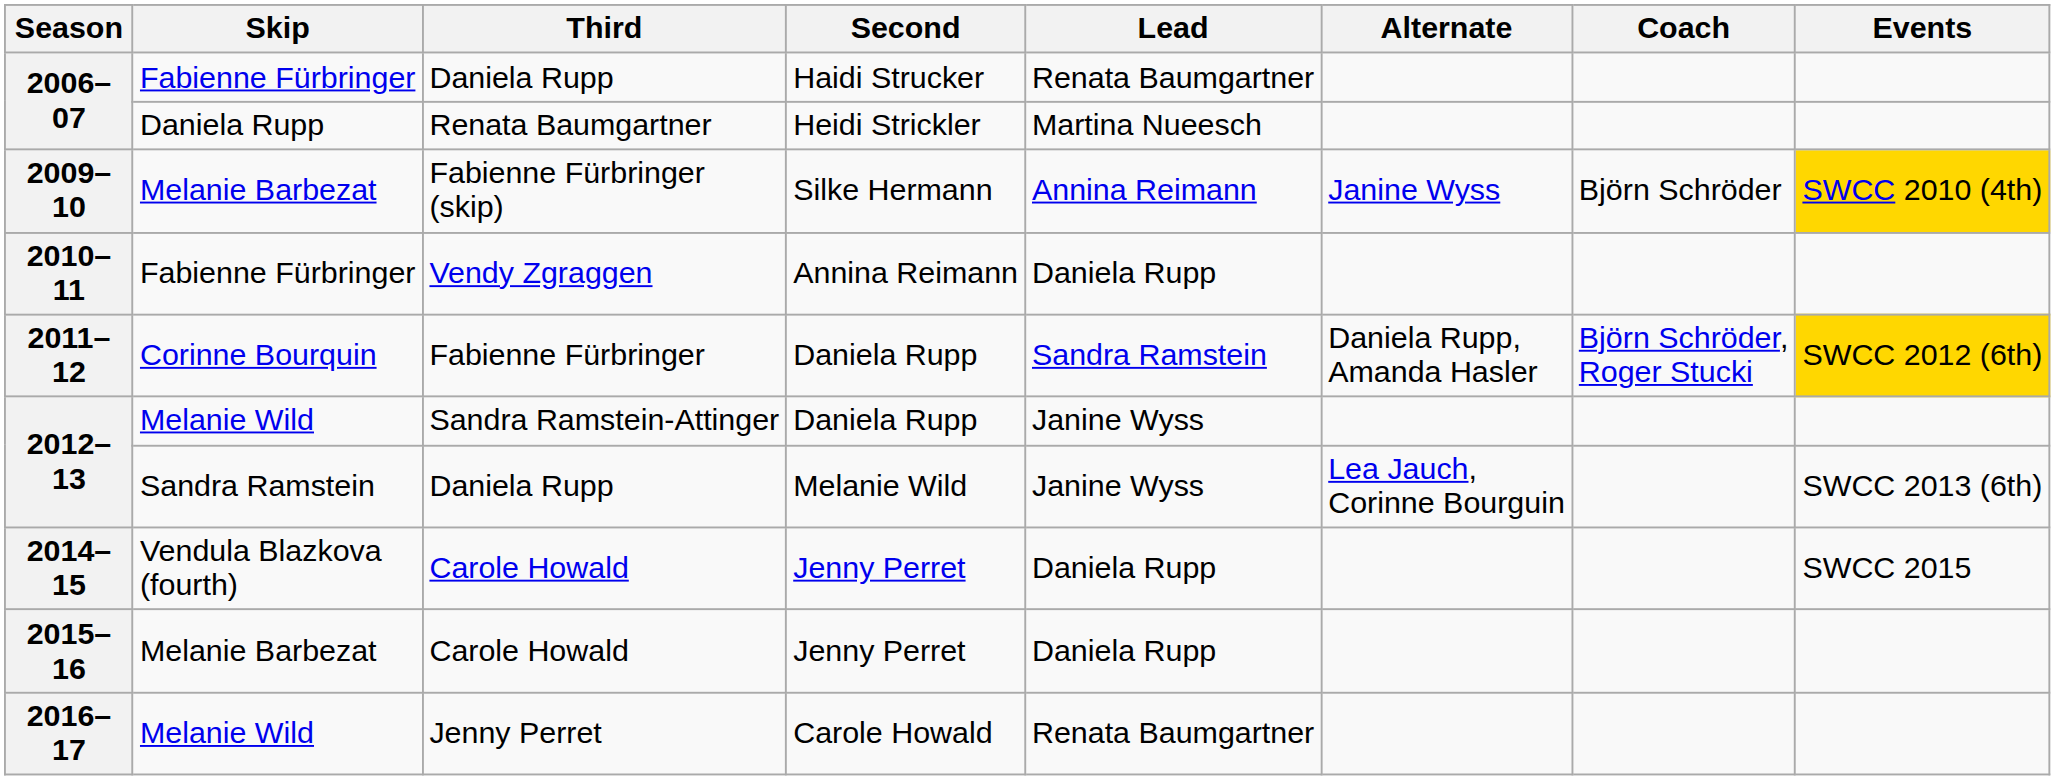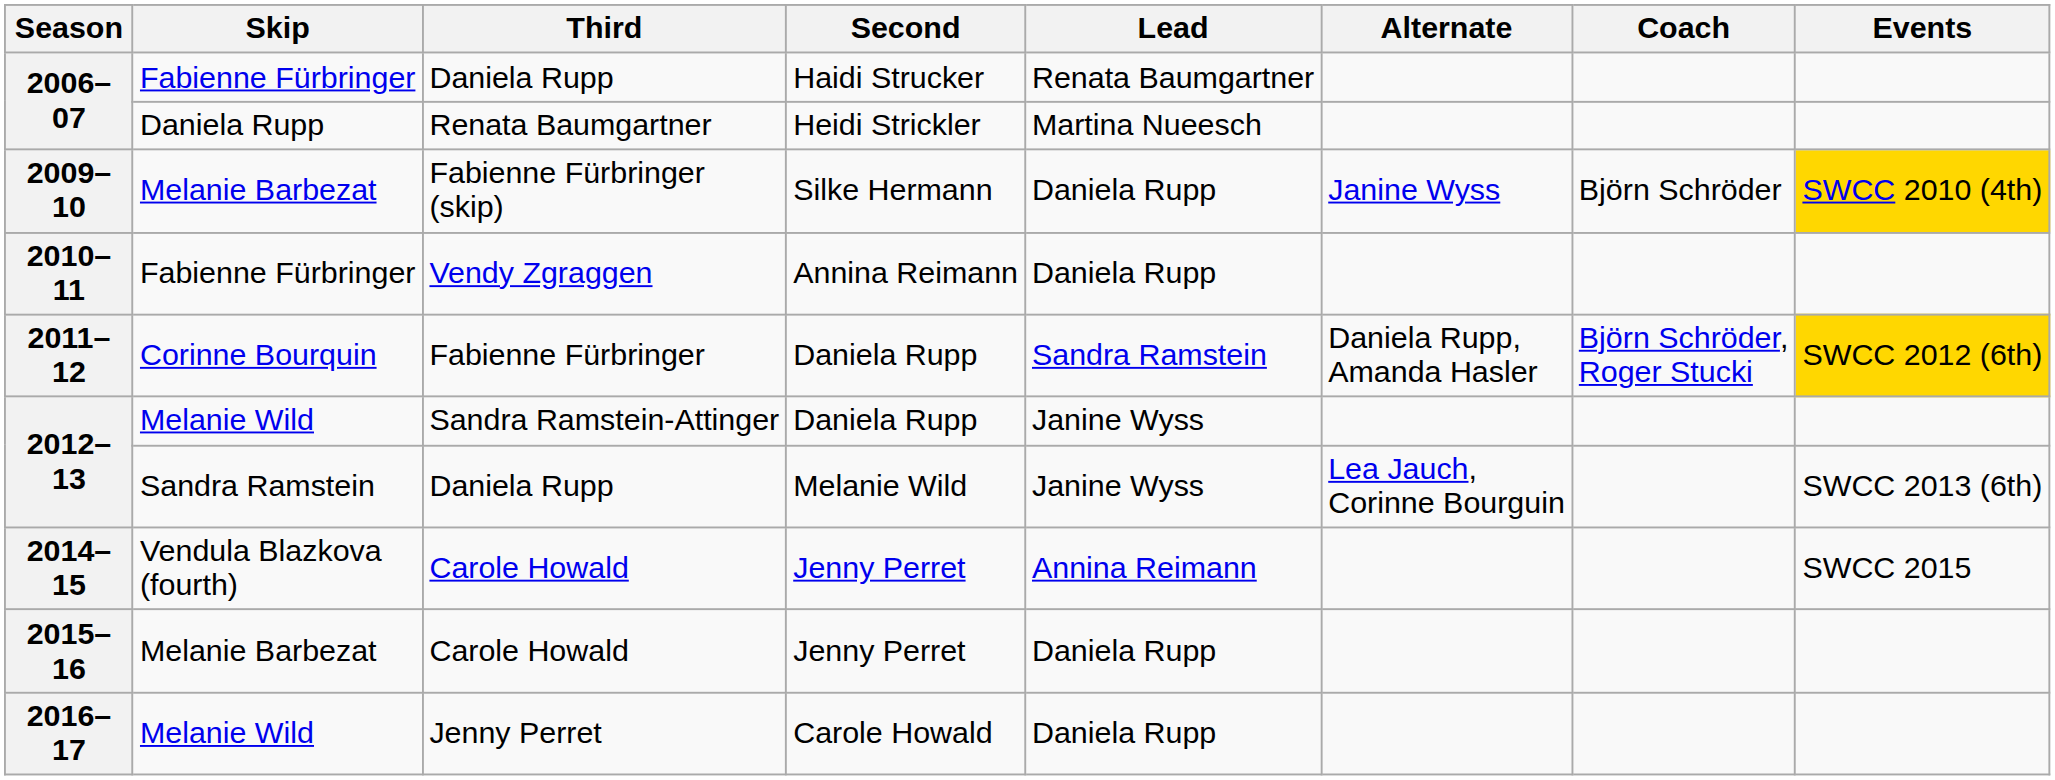2009–10 | Lead: Annina Reimann -> Daniela Rupp
2014–15 | Lead: Daniela Rupp -> Annina Reimann
2016–17 | Lead: Renata Baumgartner -> Daniela Rupp
